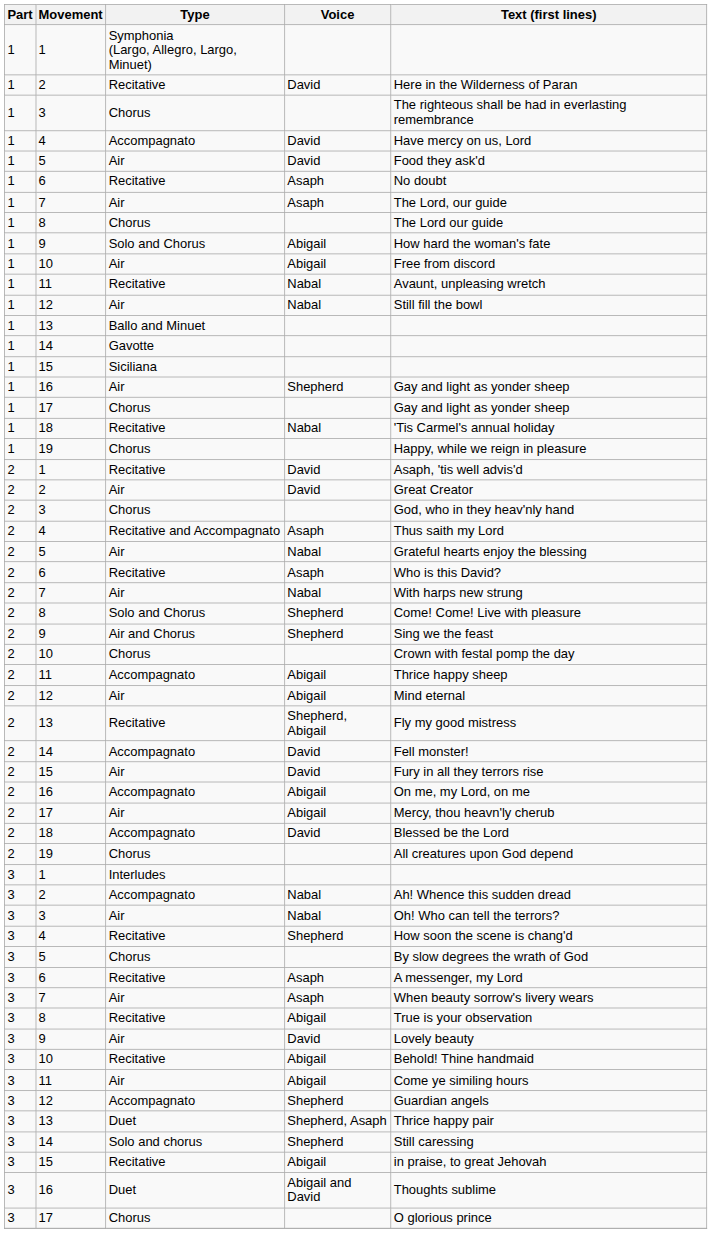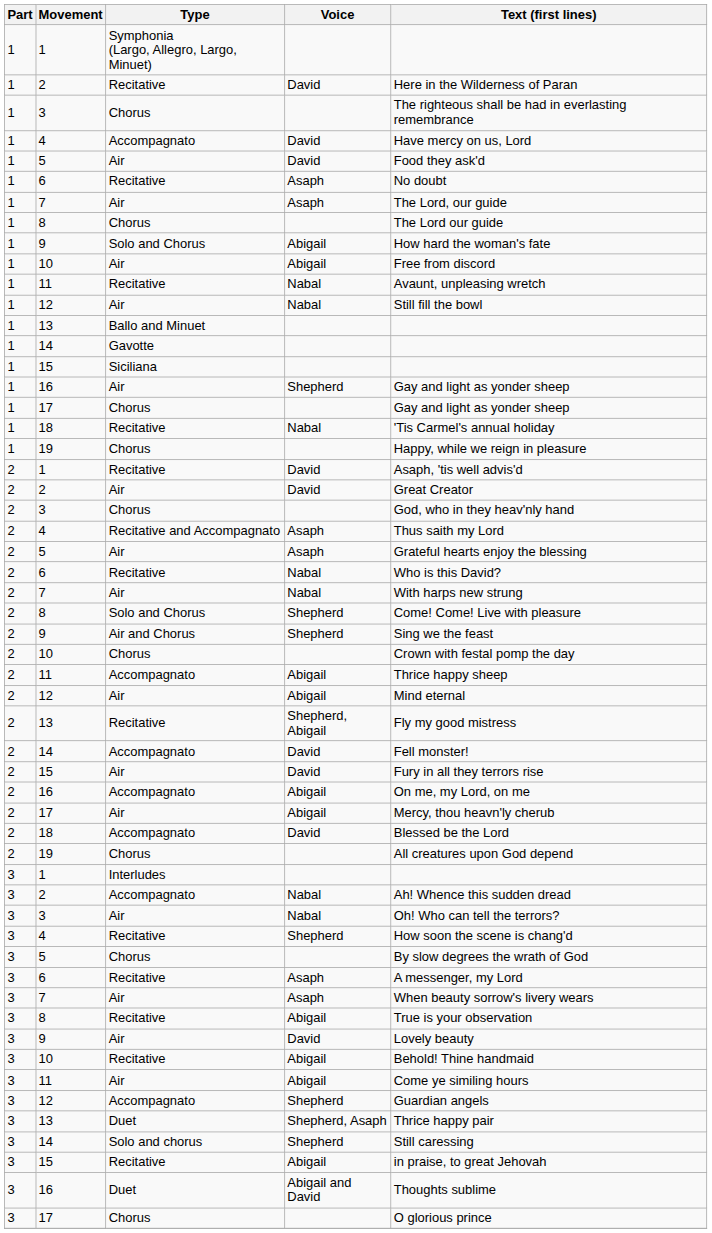2 / 5 | Voice: Nabal -> Asaph
2 / 6 | Voice: Asaph -> Nabal
